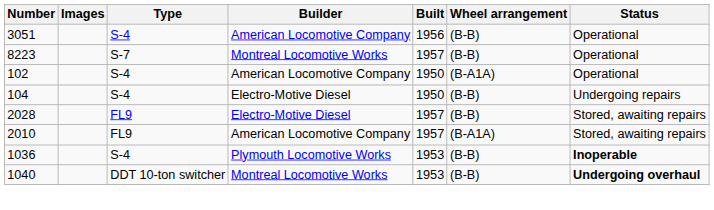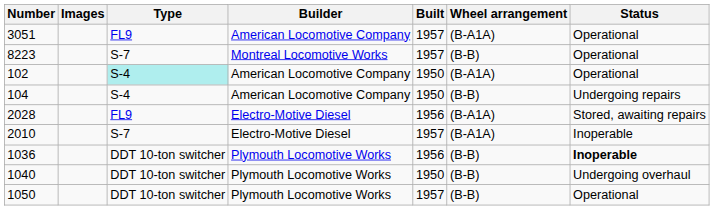3051 | Type: S-4 -> FL9
3051 | Built: 1956 -> 1957
3051 | Wheel arrangement: (B-B) -> (B-A1A)
102 | Type: no background -> paleturquoise background
104 | Builder: Electro-Motive Diesel -> American Locomotive Company
2028 | Built: 1957 -> 1956
2028 | Wheel arrangement: (B-B) -> (B-A1A)
2010 | Type: FL9 -> S-7
2010 | Builder: American Locomotive Company -> Electro-Motive Diesel
2010 | Status: Stored, awaiting repairs -> Inoperable
1036 | Type: S-4 -> DDT 10-ton switcher
1036 | Built: 1953 -> 1956
1040 | Builder: Montreal Locomotive Works -> Plymouth Locomotive Works
1040 | Built: 1953 -> 1950
1040 | Status: bold -> normal
+ row: 1050 | DDT 10-ton switcher | Plymouth Locomotive Works | 1957 | (B-B) | Operational
